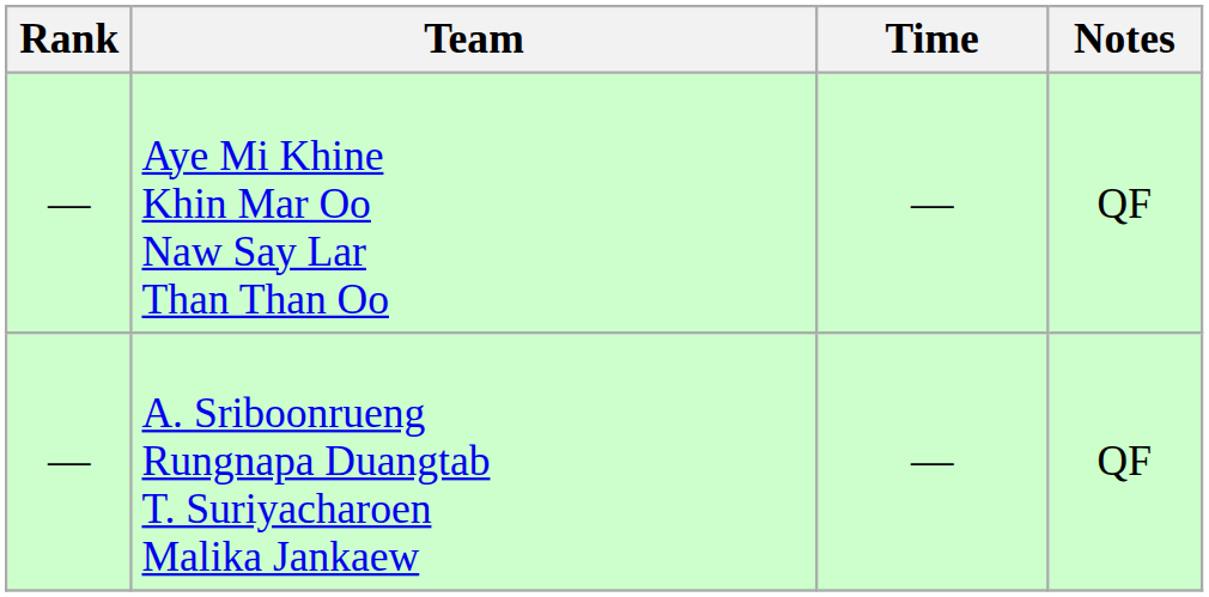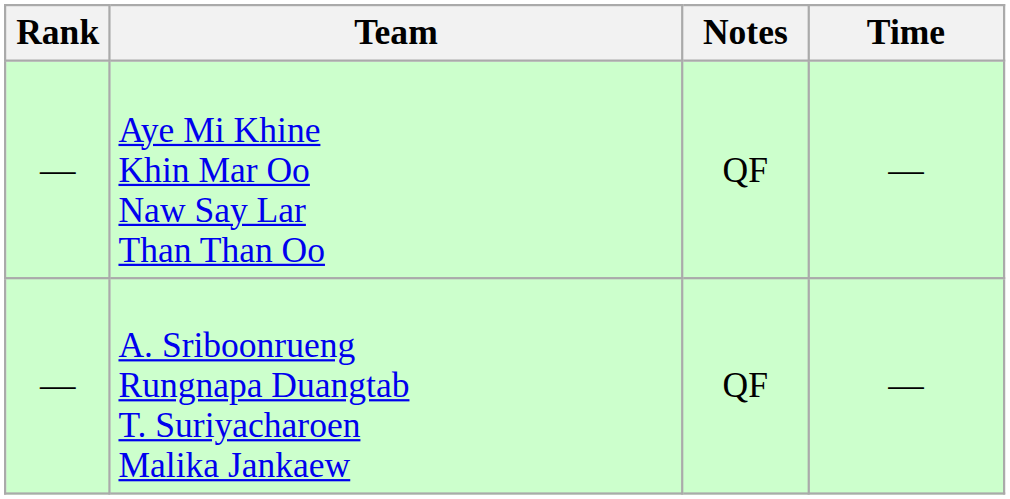columns swapped: Time <-> Notes
